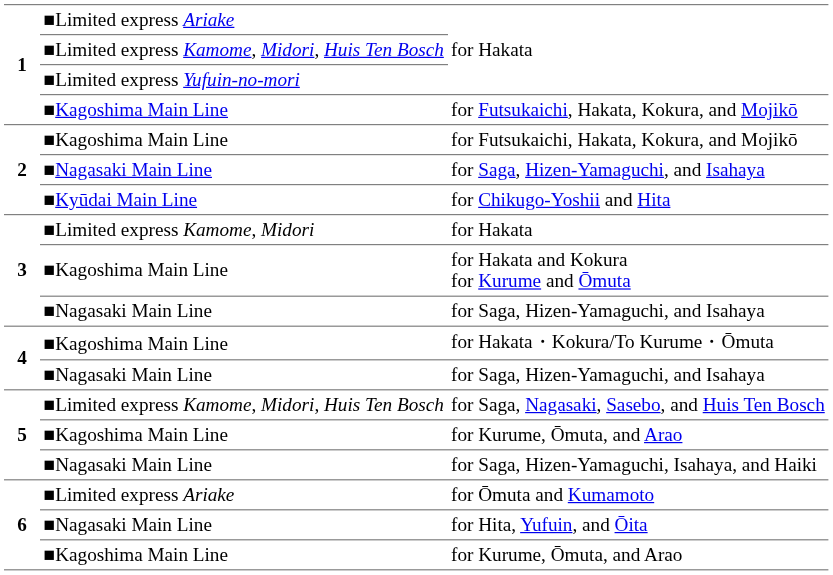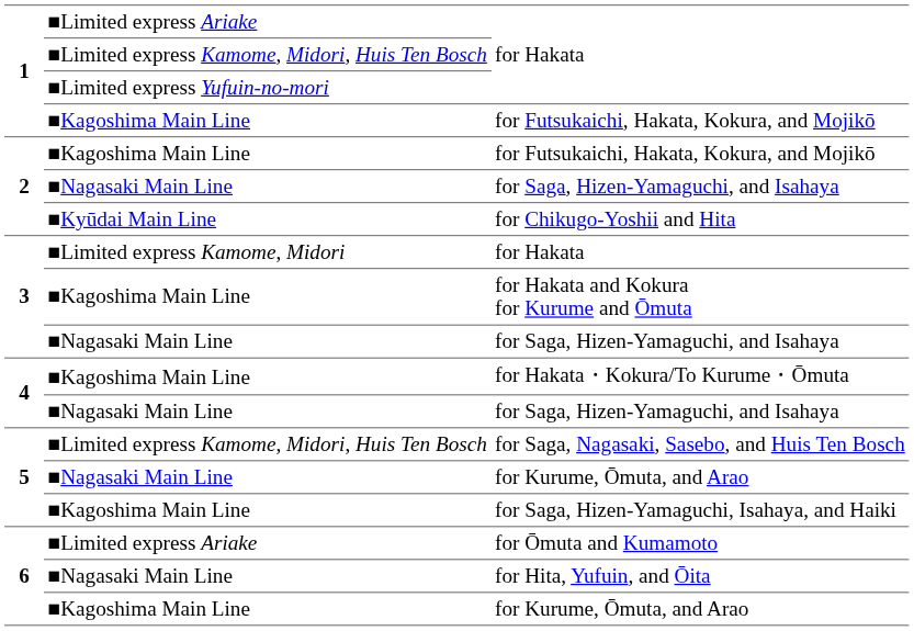5 / for Kurume, Ōmuta, and Arao | column 2: ■Kagoshima Main Line -> ■Nagasaki Main Line
for Saga, Hizen-Yamaguchi, Isahaya, and Haiki | column 2: ■Nagasaki Main Line -> ■Kagoshima Main Line
